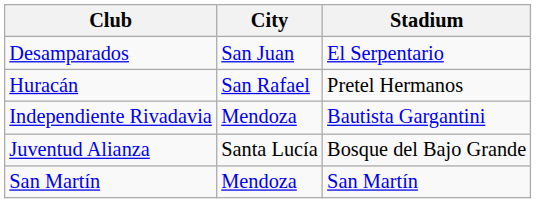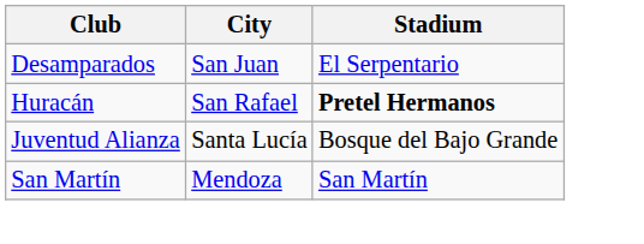Huracán | Stadium: normal -> bold
- row: Independiente Rivadavia | Mendoza | Bautista Gargantini
